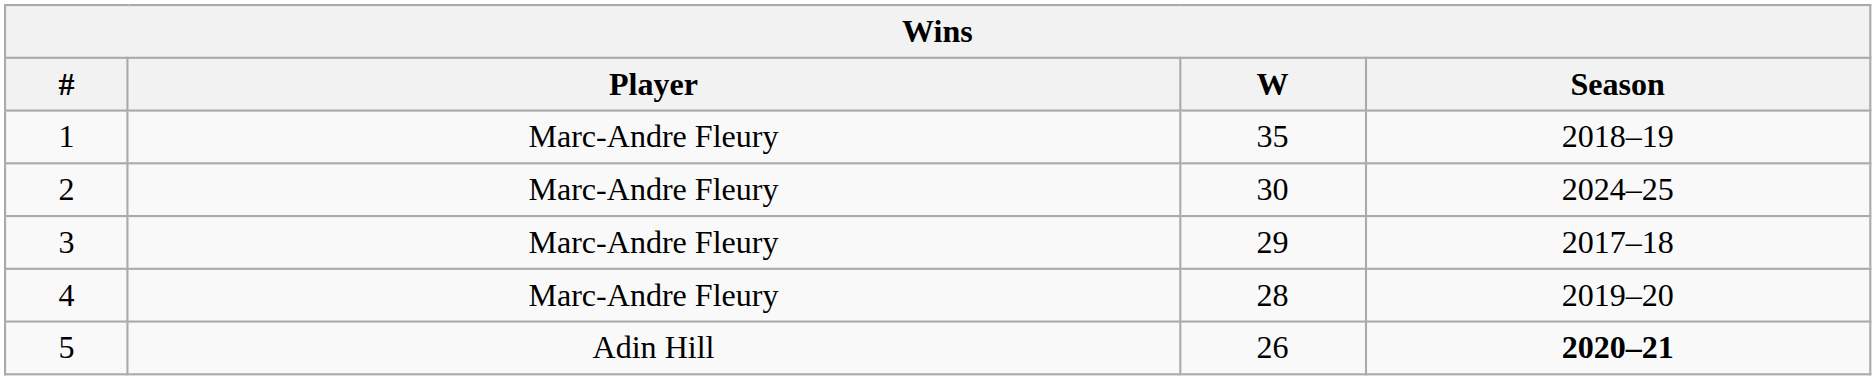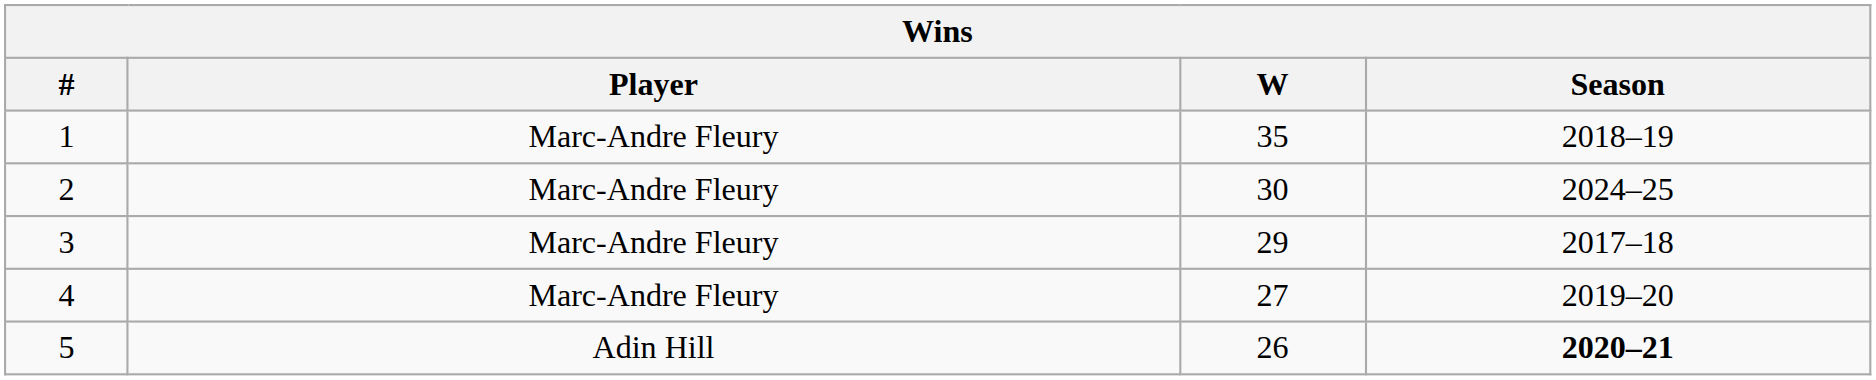4 | W: 28 -> 27
